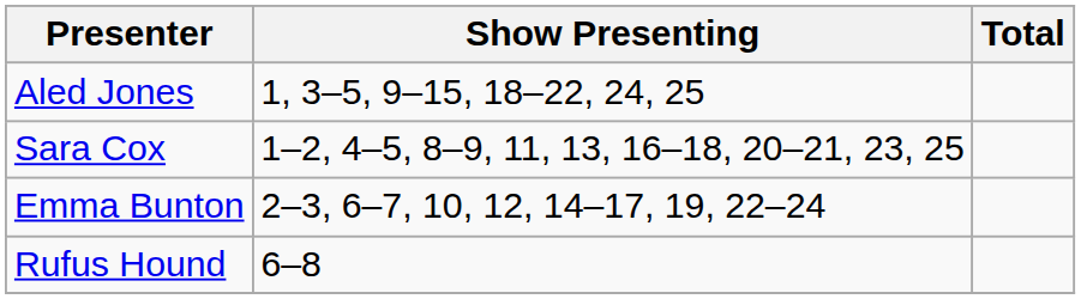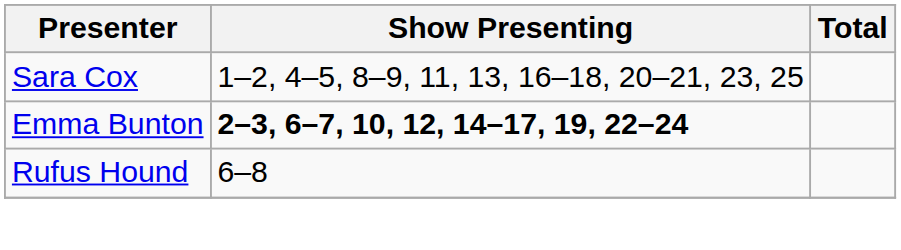- row: Aled Jones | 1, 3–5, 9–15, 18–22, 24, 25
Emma Bunton | Show Presenting: normal -> bold
